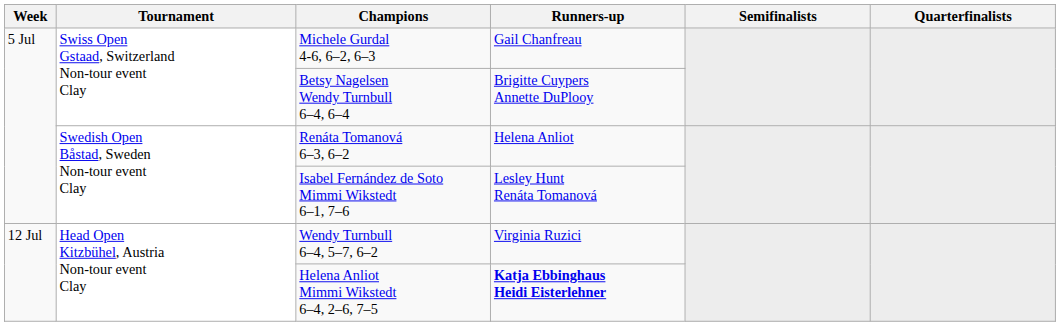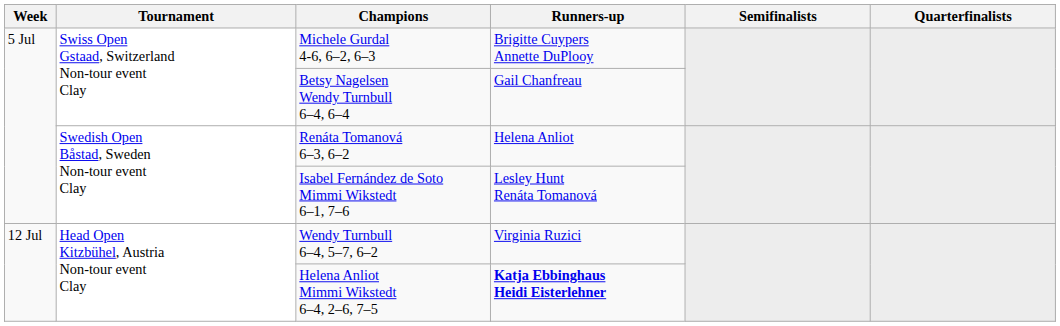Michele Gurdal 4-6, 6–2, 6–3 | Runners-up: Gail Chanfreau -> Brigitte Cuypers Annette DuPlooy
Betsy Nagelsen Wendy Turnbull 6–4, 6–4 | Runners-up: Brigitte Cuypers Annette DuPlooy -> Gail Chanfreau
